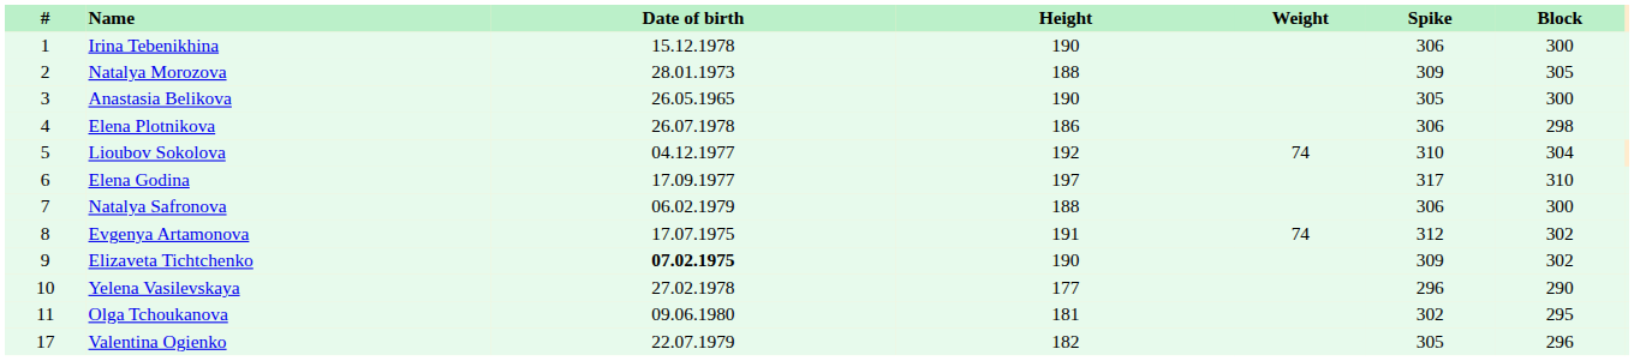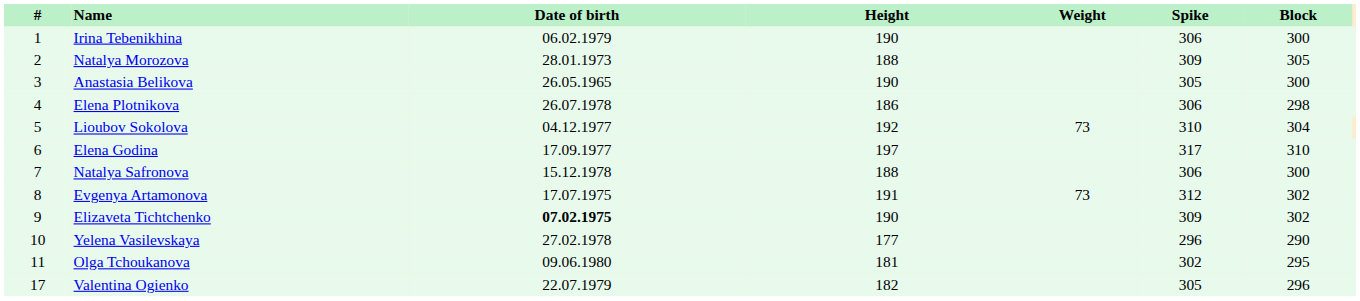Irina Tebenikhina | Date of birth: 15.12.1978 -> 06.02.1979
Lioubov Sokolova | Weight: 74 -> 73
Natalya Safronova | Date of birth: 06.02.1979 -> 15.12.1978
Evgenya Artamonova | Weight: 74 -> 73
